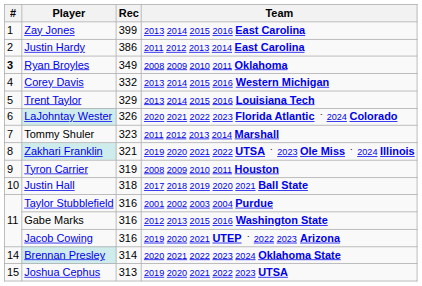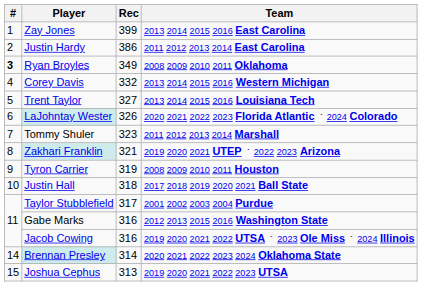Trent Taylor | Rec: 329 -> 327
Zakhari Franklin | column 4: 2019 2020 2021 2022 UTSA ᛫ 2023 Ole Miss ᛫ 2024 Illinois -> 2019 2020 2021 UTEP ᛫ 2022 2023 Arizona
Taylor Stubblefield | Rec: 316 -> 317
Jacob Cowing | column 4: 2019 2020 2021 UTEP ᛫ 2022 2023 Arizona -> 2019 2020 2021 2022 UTSA ᛫ 2023 Ole Miss ᛫ 2024 Illinois
